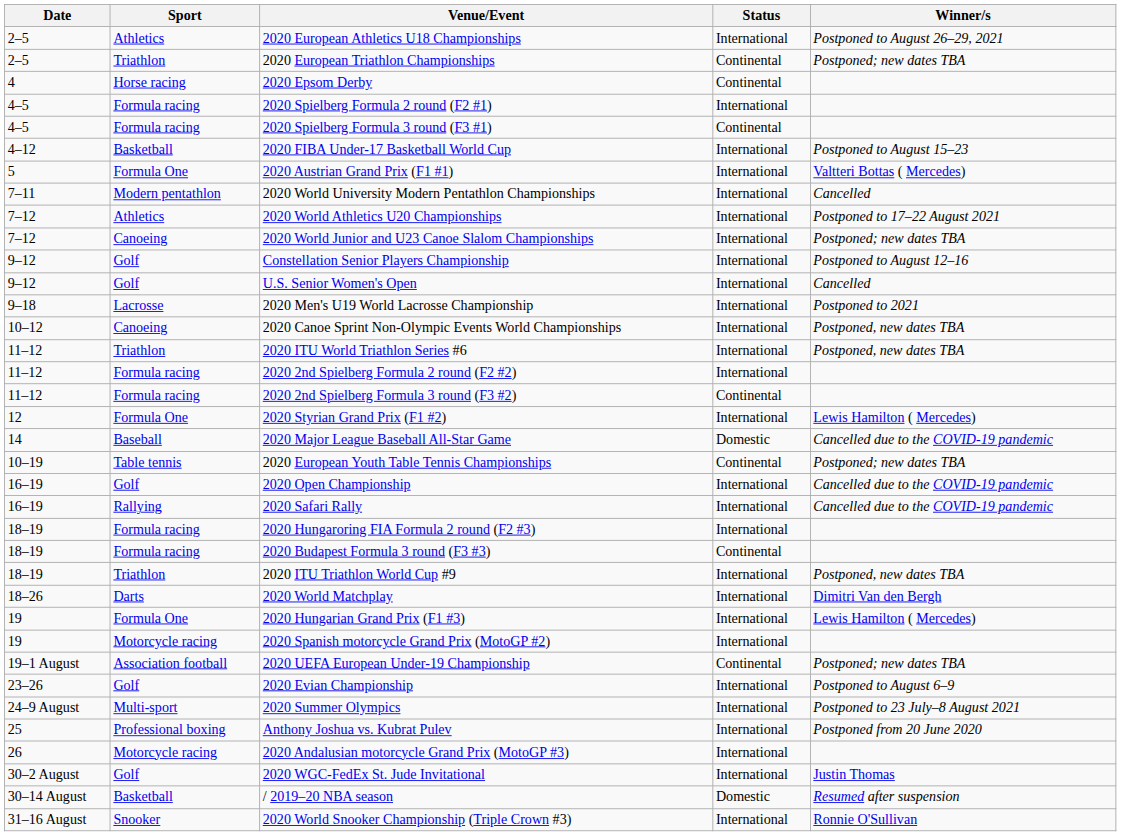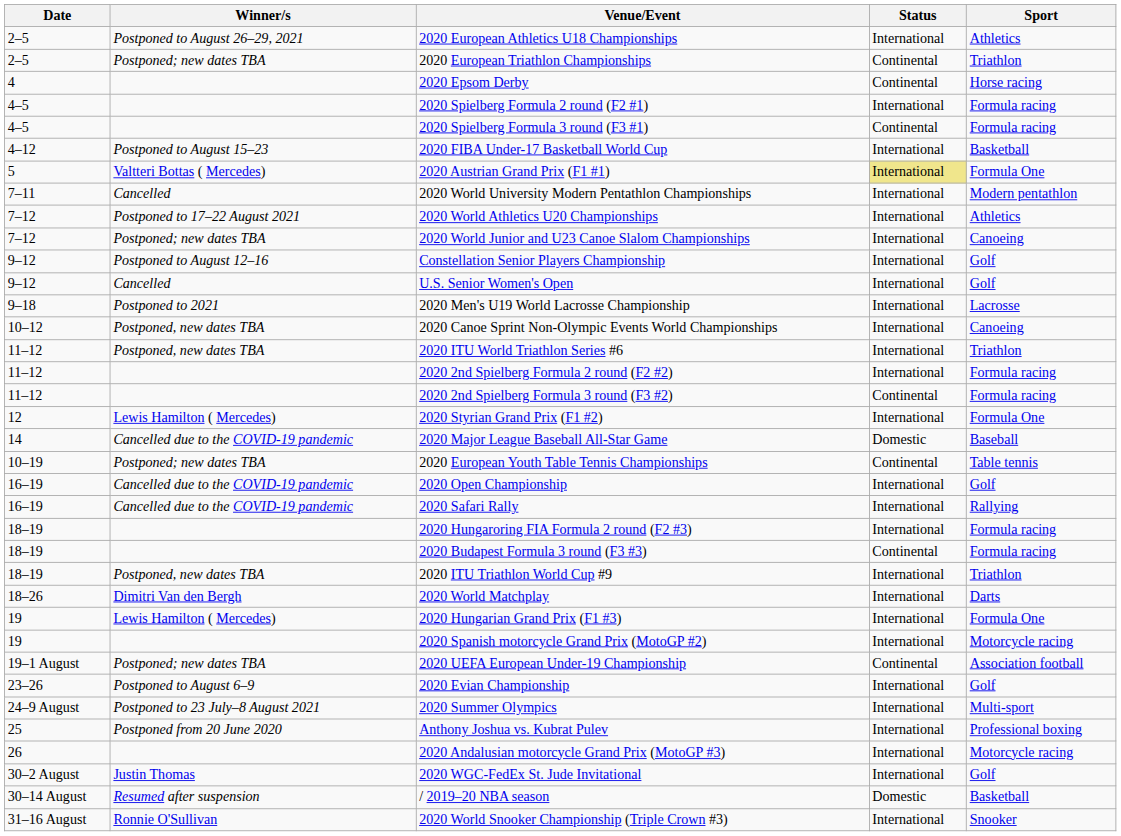columns swapped: Sport <-> Winner/s
2020 Austrian Grand Prix (F1 #1) | Status: no background -> khaki background
